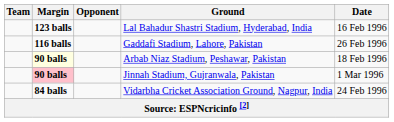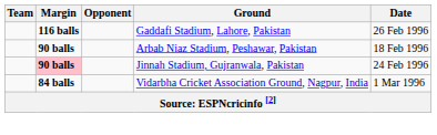- row: 123 balls | Lal Bahadur Shastri Stadium, Hyderabad, India | 16 Feb 1996
Arbab Niaz Stadium, Peshawar, Pakistan | Margin: lightyellow background -> no background
Jinnah Stadium, Gujranwala, Pakistan | Date: 1 Mar 1996 -> 24 Feb 1996
Vidarbha Cricket Association Ground, Nagpur, India | Date: 24 Feb 1996 -> 1 Mar 1996
